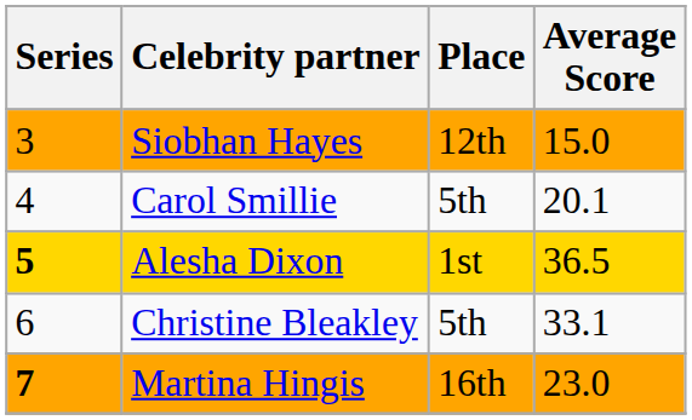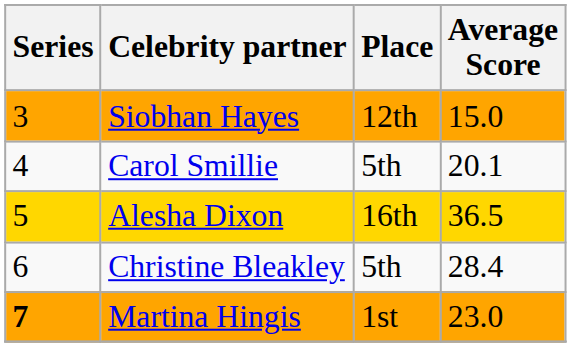Alesha Dixon | Series: bold -> normal
Alesha Dixon | Place: 1st -> 16th
Christine Bleakley | Average Score: 33.1 -> 28.4
Martina Hingis | Place: 16th -> 1st
